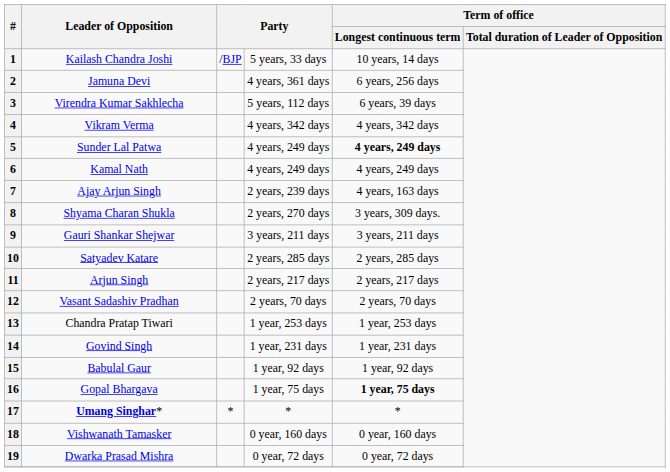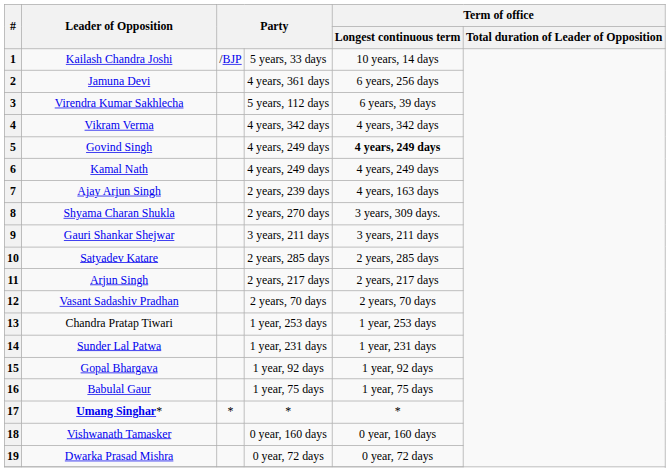5 | Leader of Opposition: Sunder Lal Patwa -> Govind Singh
14 | Leader of Opposition: Govind Singh -> Sunder Lal Patwa
15 | Leader of Opposition: Babulal Gaur -> Gopal Bhargava
16 | Leader of Opposition: Gopal Bhargava -> Babulal Gaur
16 | Term of office / Longest continuous term: bold -> normal
